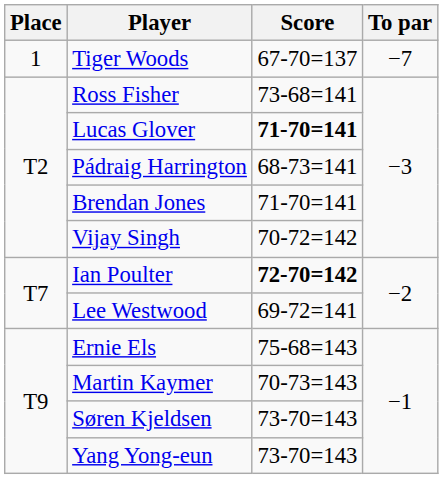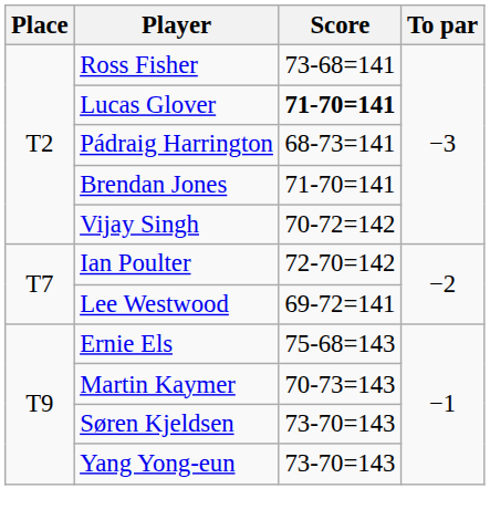- row: 1 | Tiger Woods | 67-70=137 | −7
Ian Poulter | Score: bold -> normal
